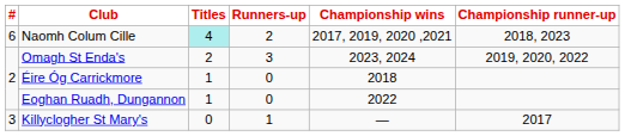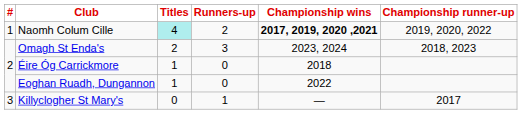Naomh Colum Cille | #: 6 -> 1
Naomh Colum Cille | Championship wins: normal -> bold
Naomh Colum Cille | Championship runner-up: 2018, 2023 -> 2019, 2020, 2022
Omagh St Enda's | Championship runner-up: 2019, 2020, 2022 -> 2018, 2023
